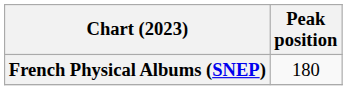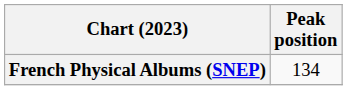French Physical Albums (SNEP) | Peak position: 180 -> 134
